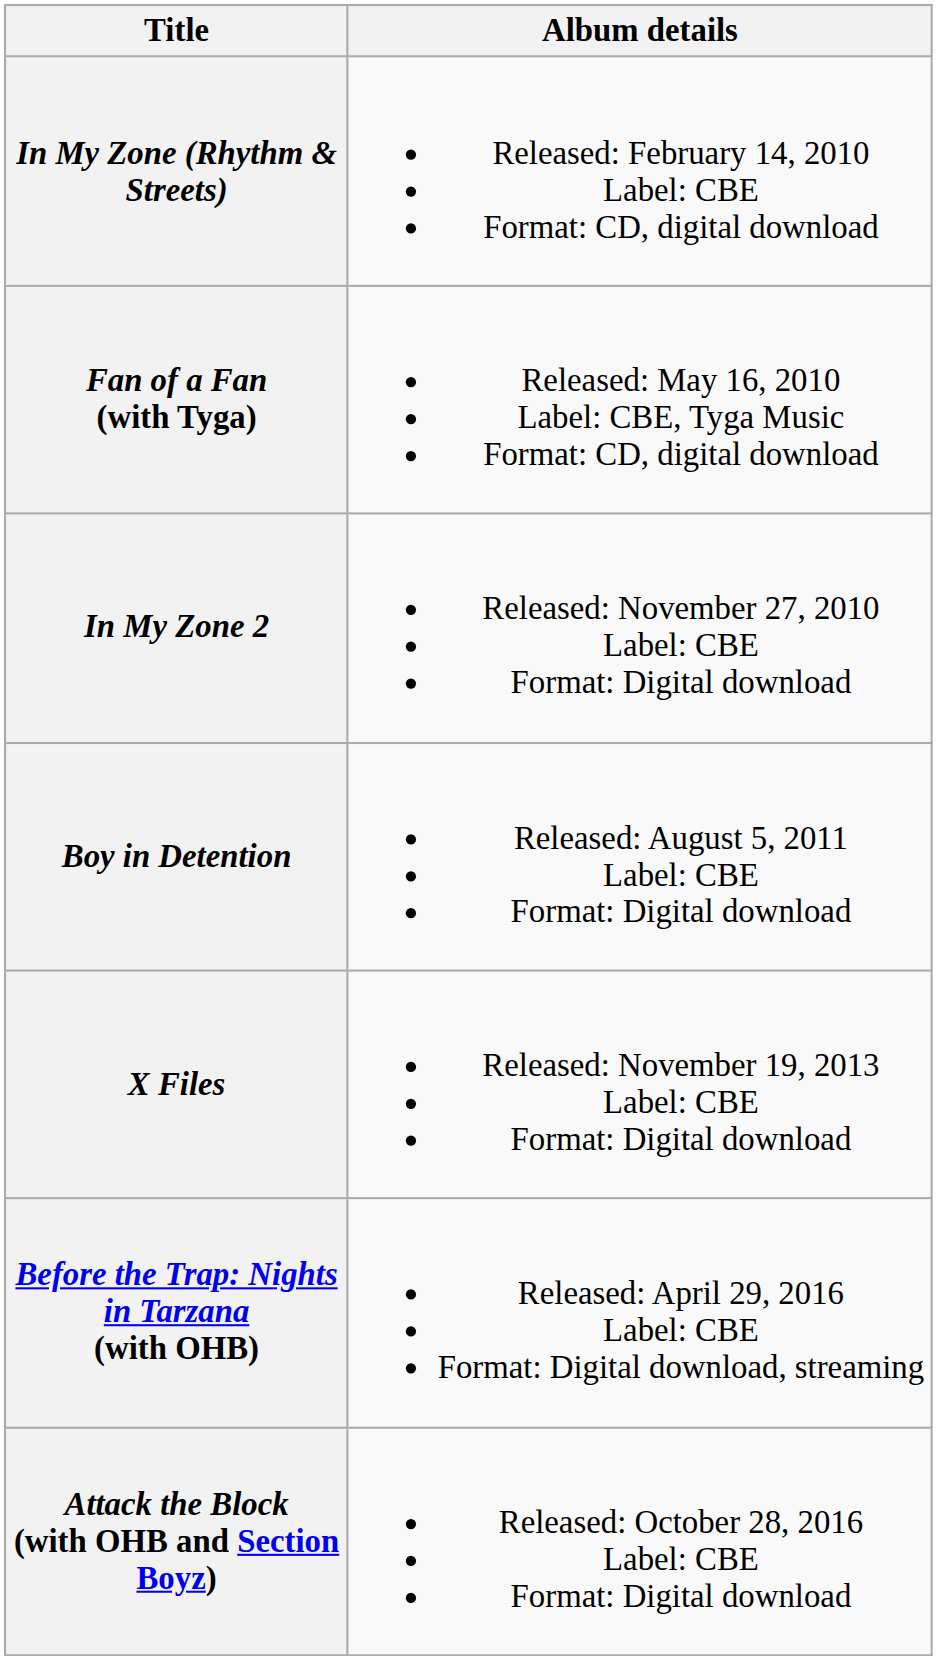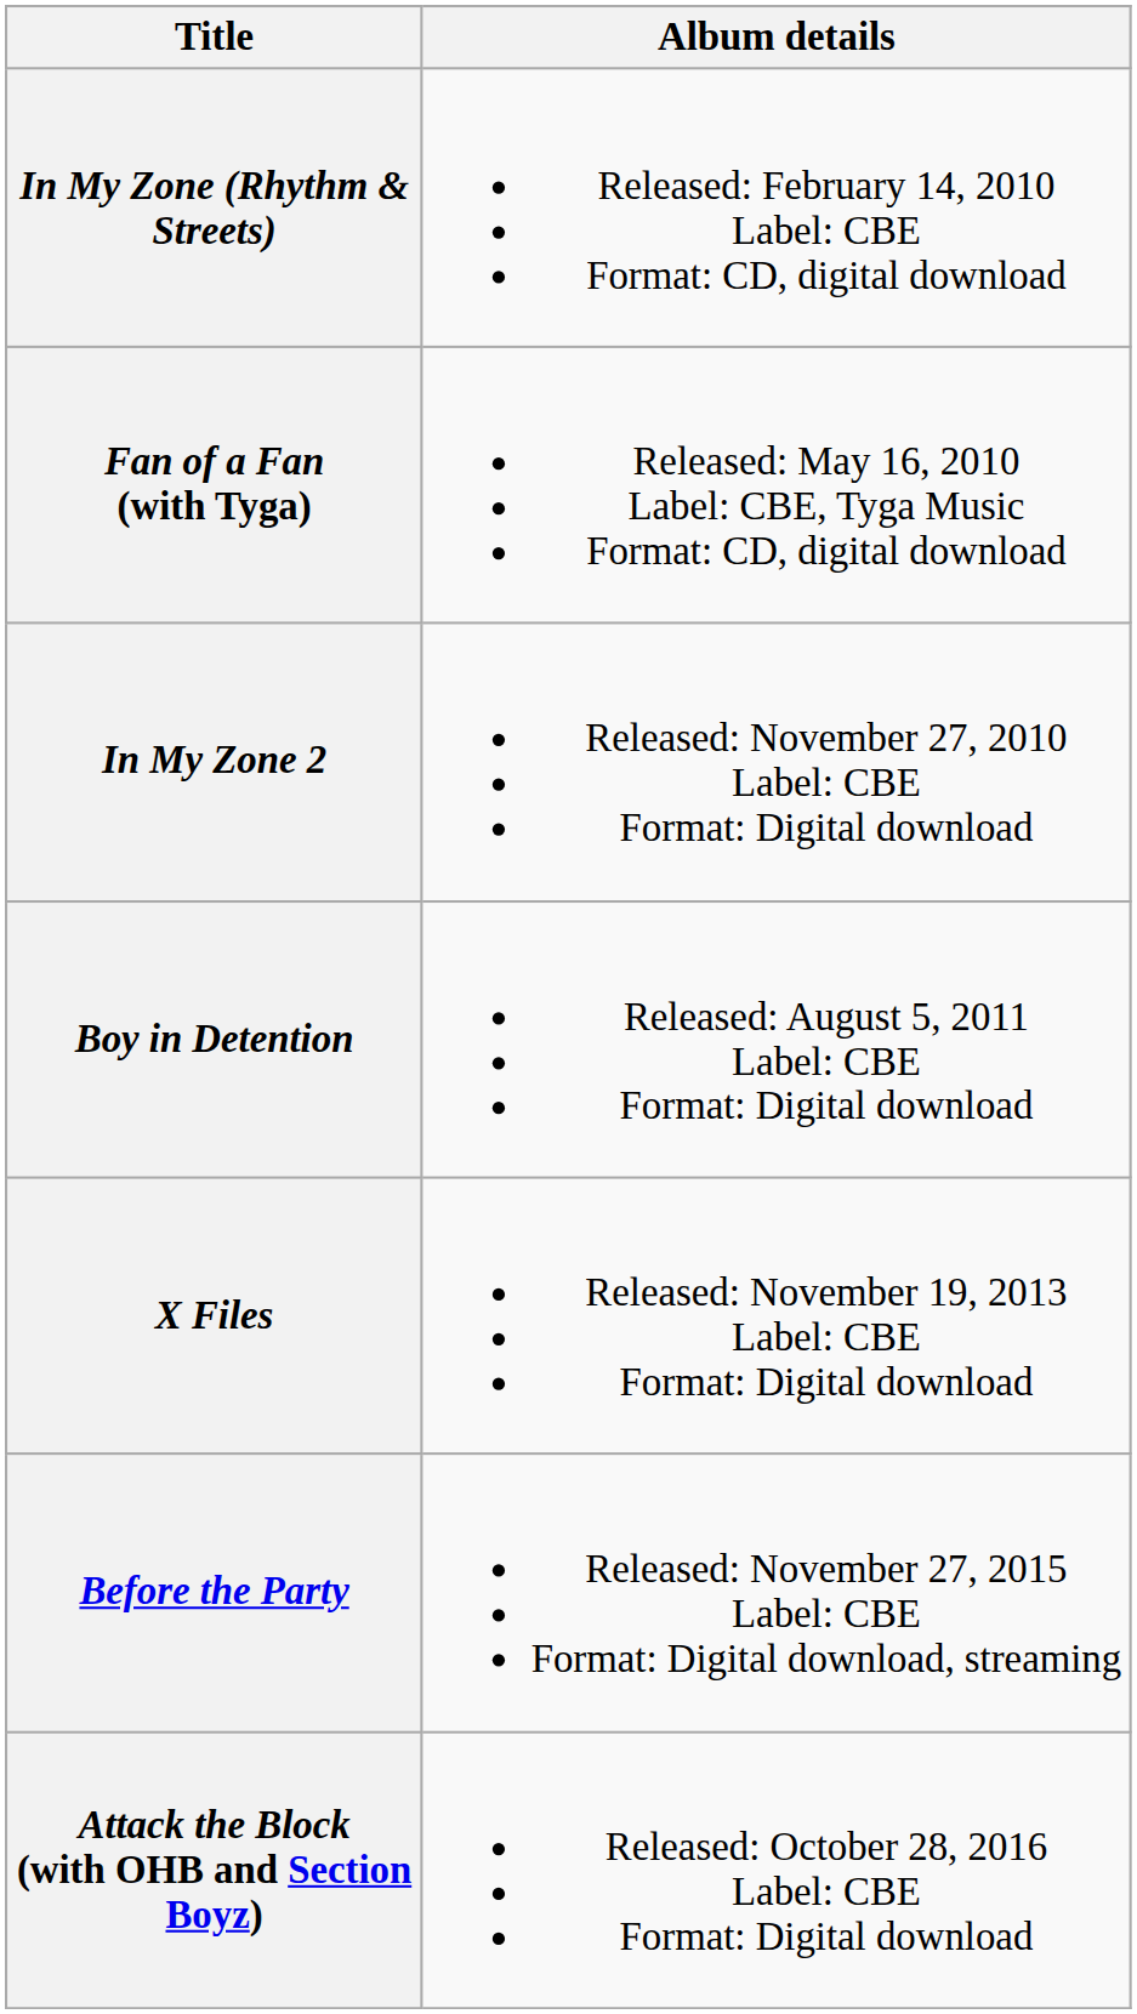+ row: Before the Party | Released: November 27, 2015 Label: CBE Format: Digital download, streaming
- row: Before the Trap: Nights in Tarzana (with OHB) | Released: April 29, 2016 Label: CBE Format: Digital download, streaming
